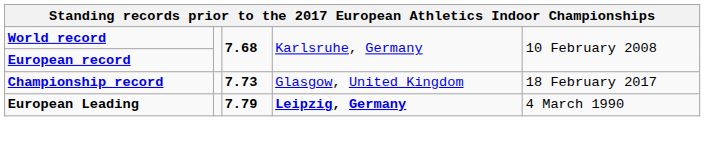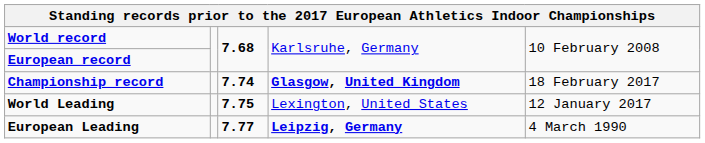Championship record | column 3: 7.73 -> 7.74
Championship record | column 4: normal -> bold
+ row: World Leading | 7.75 | Lexington, United States | 12 January 2017
European Leading | column 3: 7.79 -> 7.77
